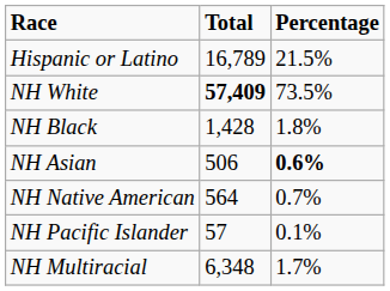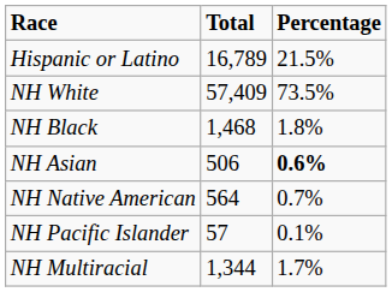NH White | Total: bold -> normal
NH Black | Total: 1,428 -> 1,468
NH Multiracial | Total: 6,348 -> 1,344
